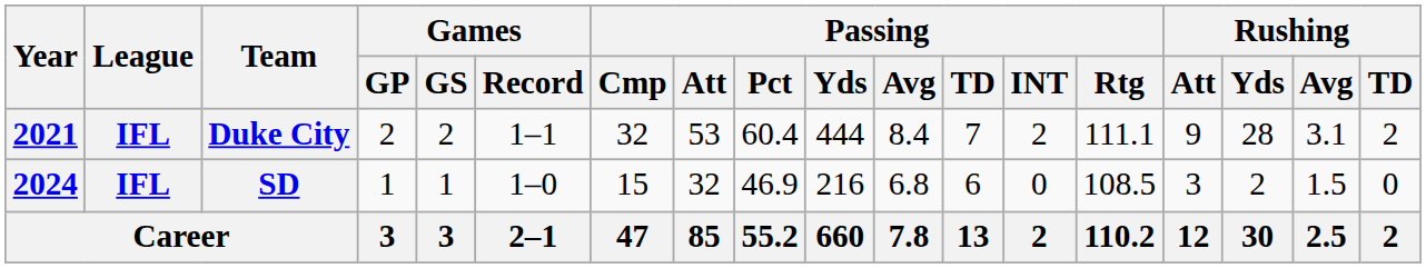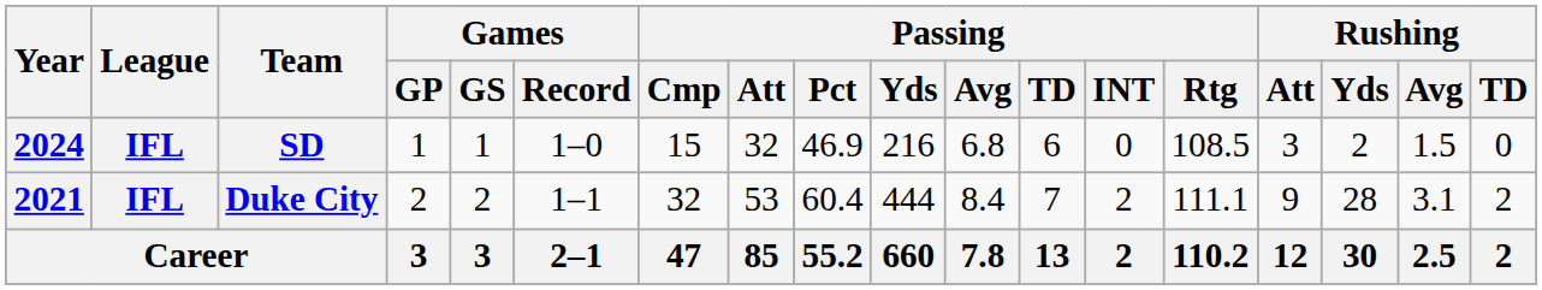rows swapped: Duke City <-> SD
